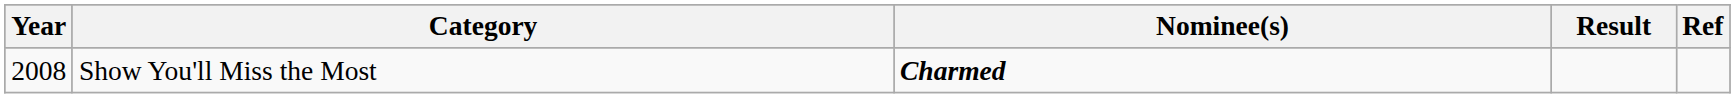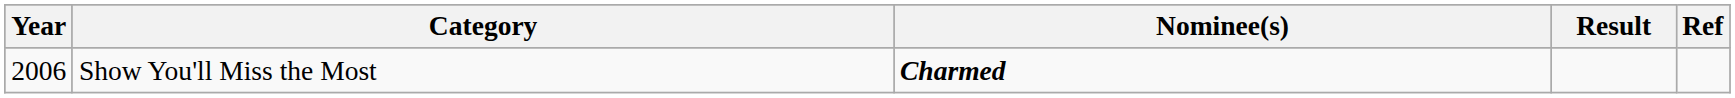Show You'll Miss the Most | Year: 2008 -> 2006
